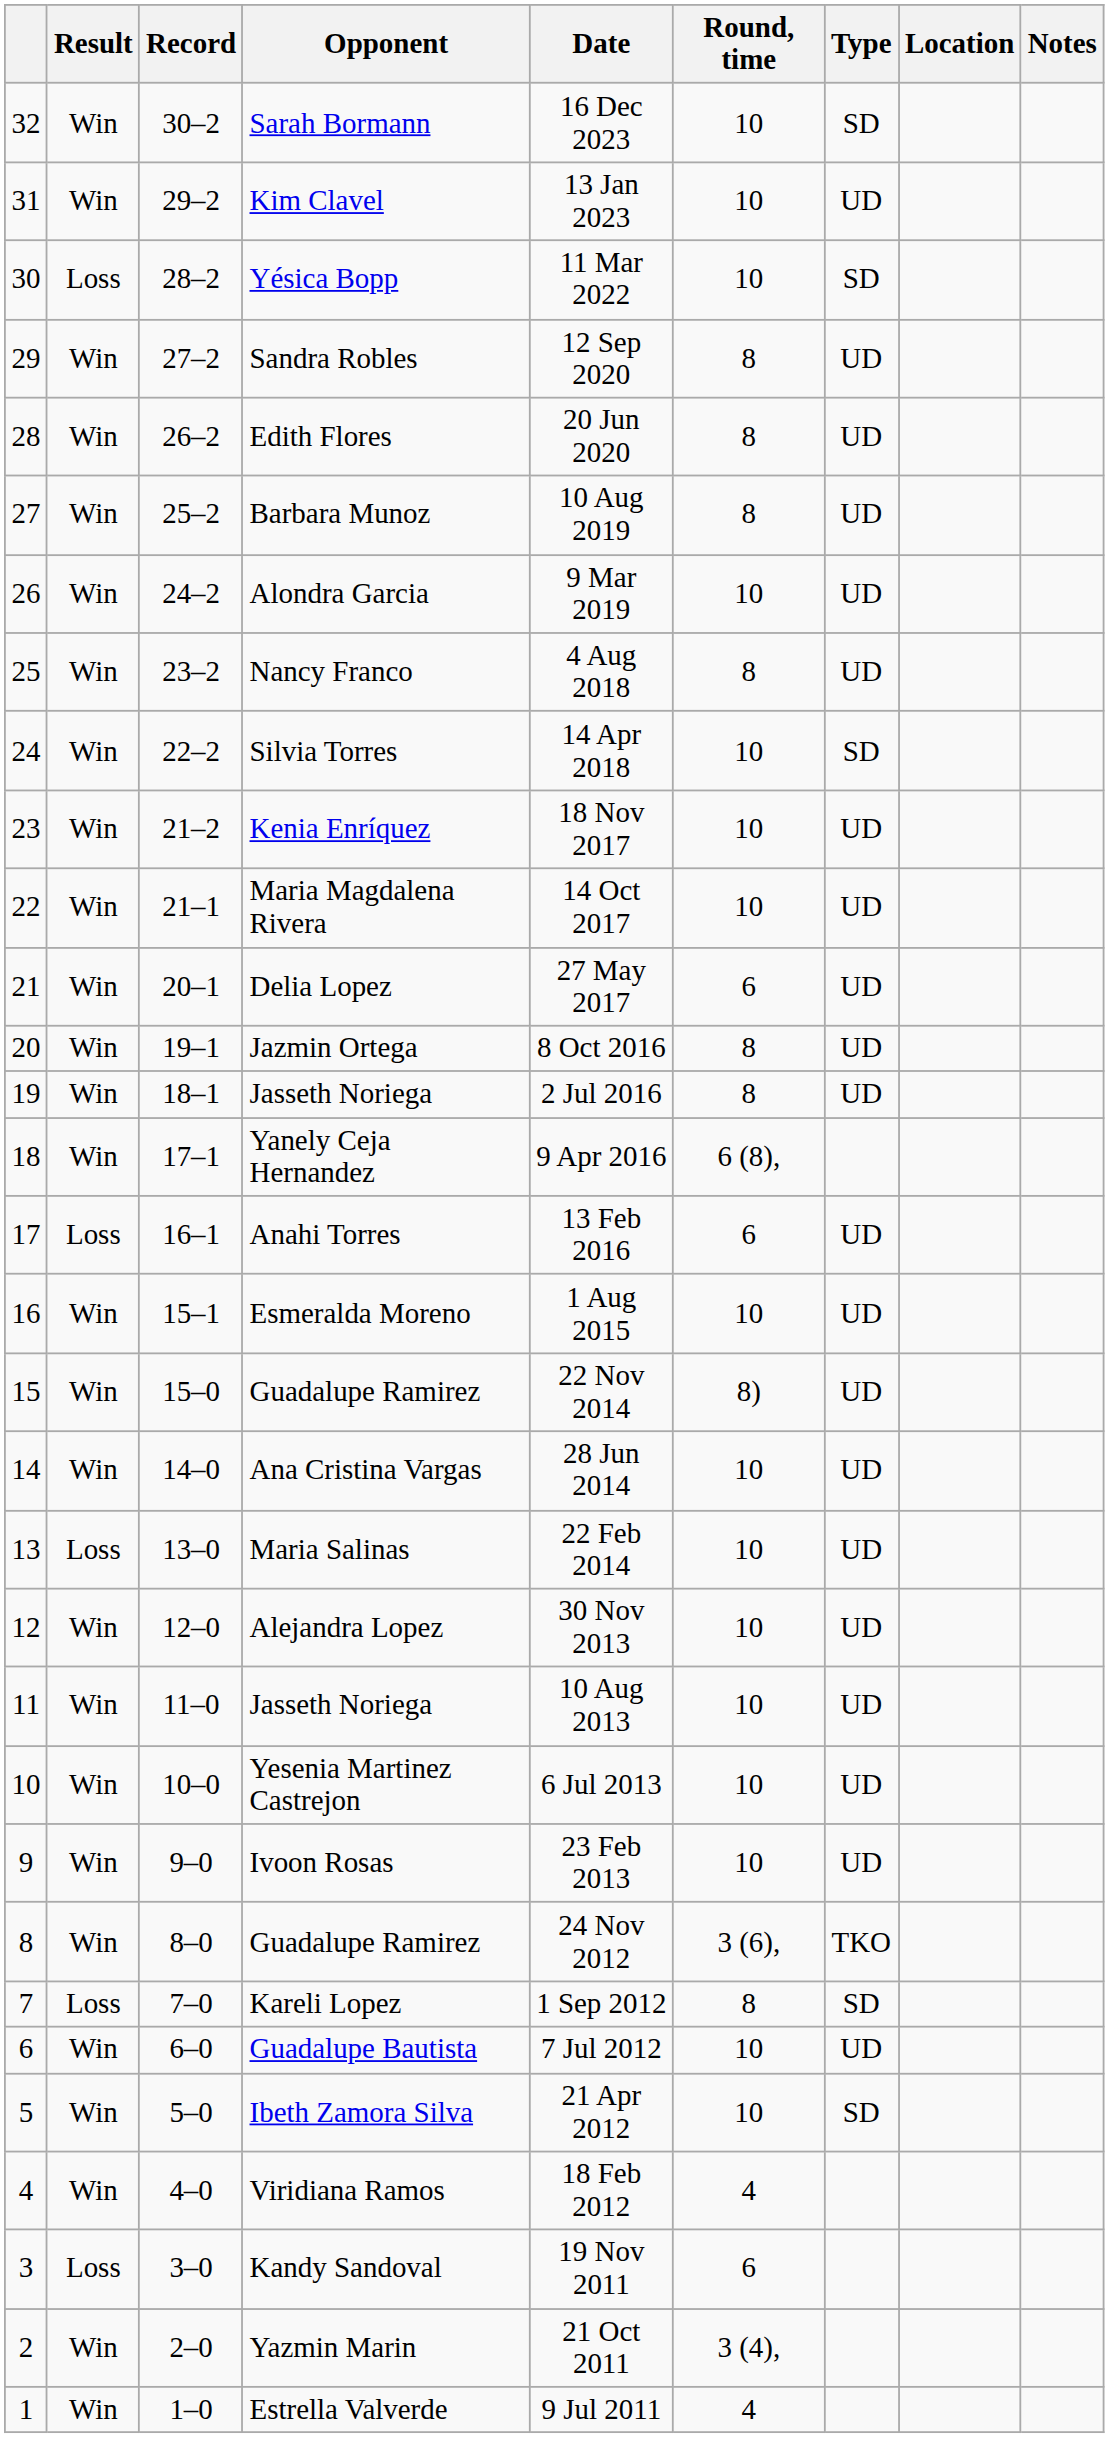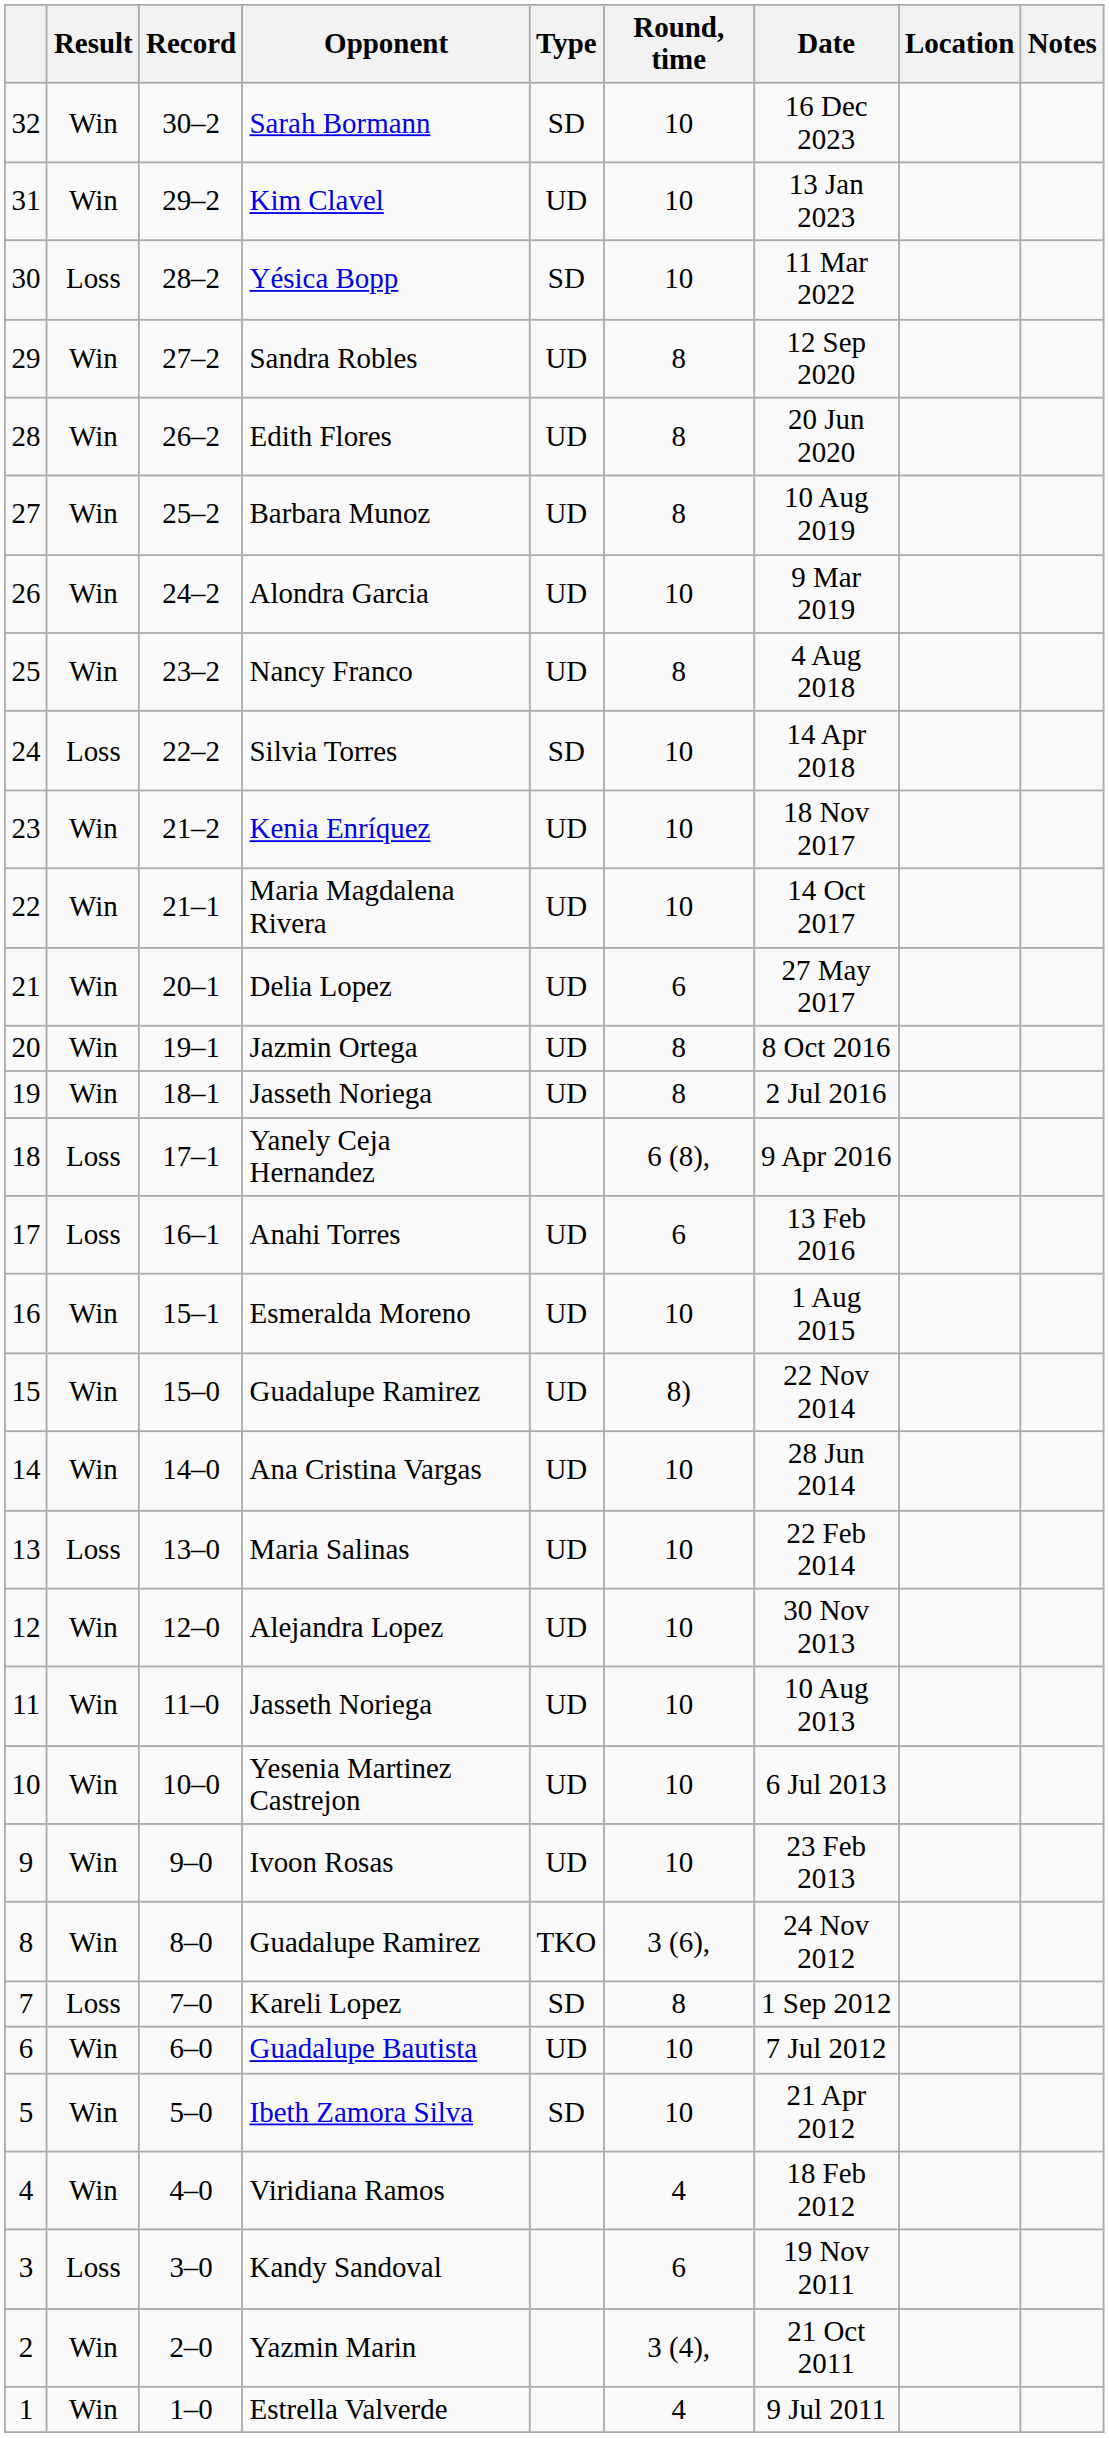columns swapped: Type <-> Date
Silvia Torres | Result: Win -> Loss
Yanely Ceja Hernandez | Result: Win -> Loss
